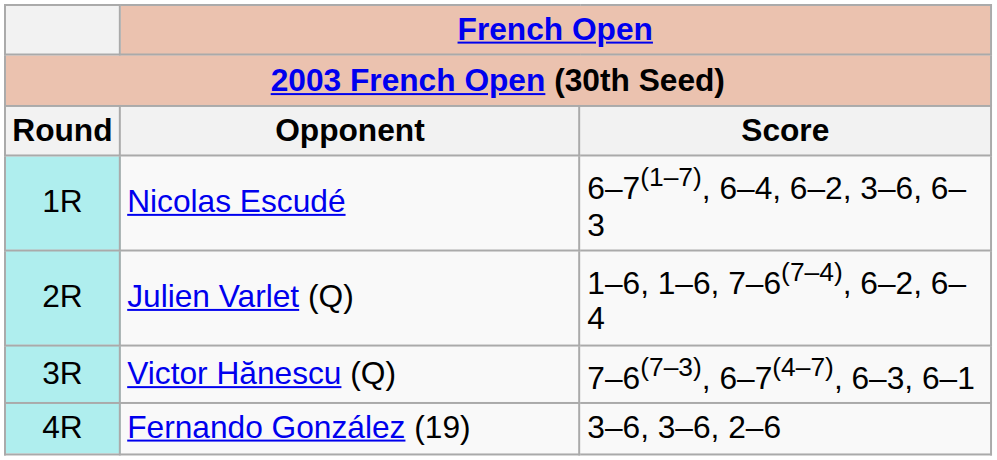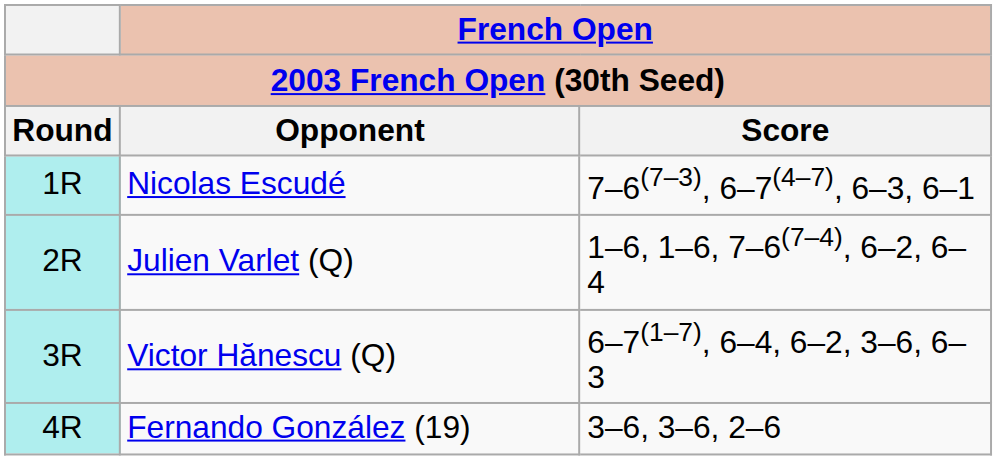Nicolas Escudé | French Open / Score: 6–7(1–7), 6–4, 6–2, 3–6, 6–3 -> 7–6(7–3), 6–7(4–7), 6–3, 6–1
Victor Hănescu (Q) | French Open / Score: 7–6(7–3), 6–7(4–7), 6–3, 6–1 -> 6–7(1–7), 6–4, 6–2, 3–6, 6–3
